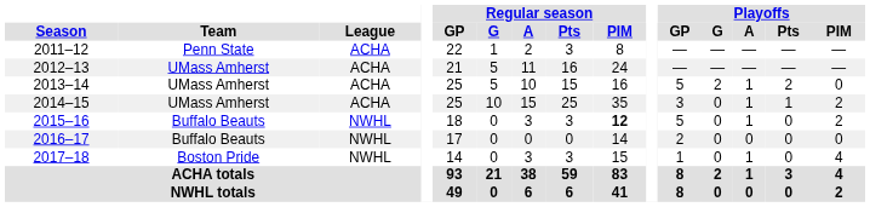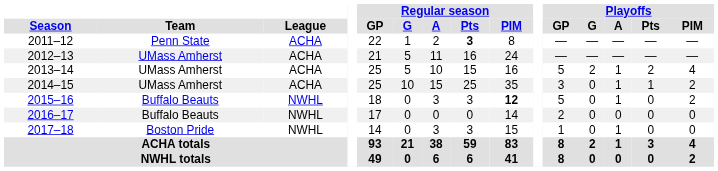2011–12 | Regular season / Pts: normal -> bold
2013–14 | Playoffs / PIM: 0 -> 4
2017–18 | Playoffs / PIM: 4 -> 0
